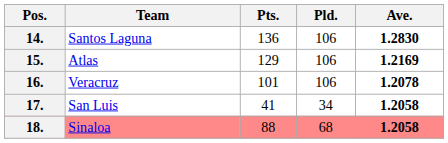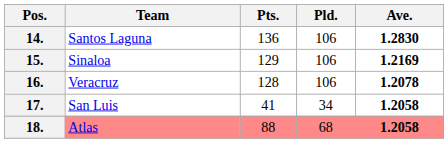15. | Team: Atlas -> Sinaloa
16. | Pts.: 101 -> 128
18. | Team: Sinaloa -> Atlas
